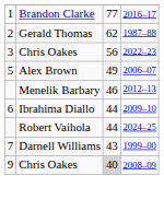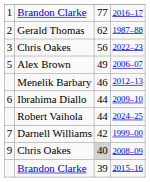1999–00 | column 3: 43 -> 42
+ row: Brandon Clarke | 39 | 2015–16
